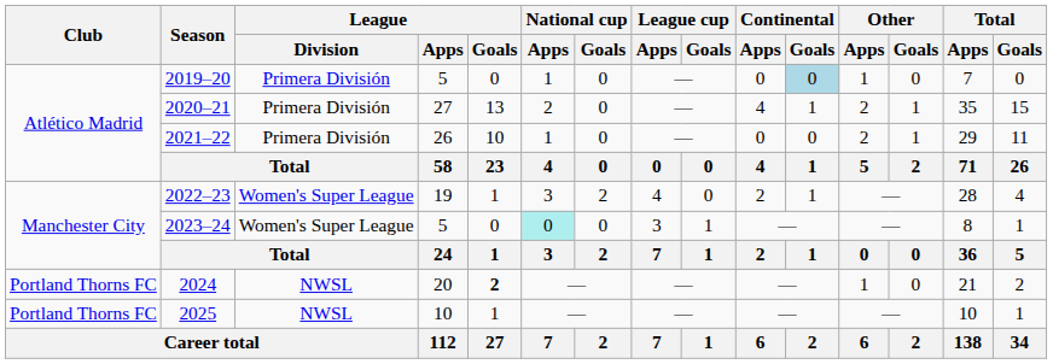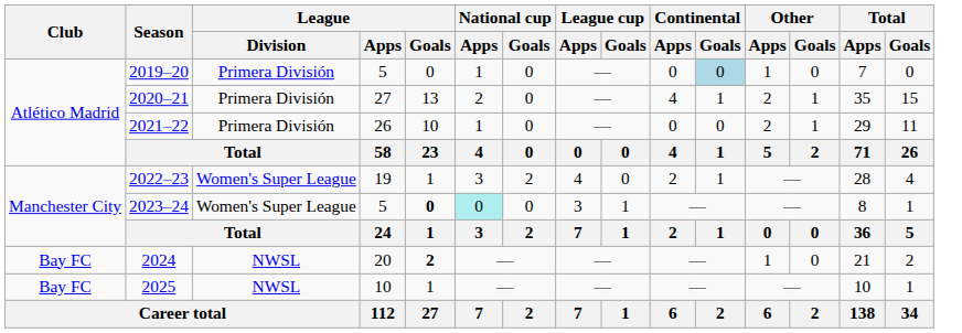2023–24 | League / Goals: normal -> bold
2024 | Club: Portland Thorns FC -> Bay FC
2025 | Club: Portland Thorns FC -> Bay FC
